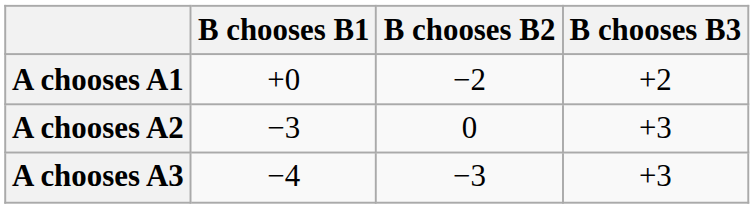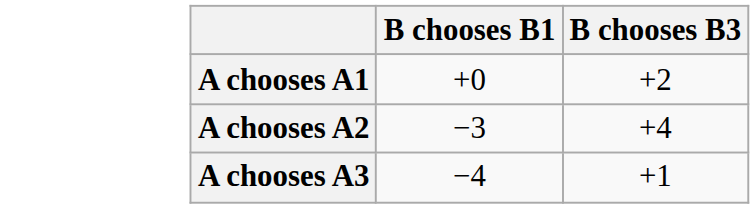- column: B chooses B2 | −2 | 0 | −3
A chooses A2 | B chooses B3: +3 -> +4
A chooses A3 | B chooses B3: +3 -> +1
